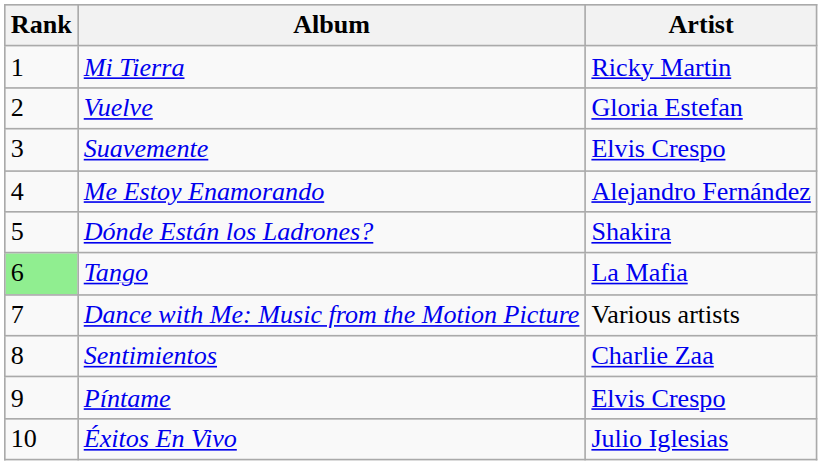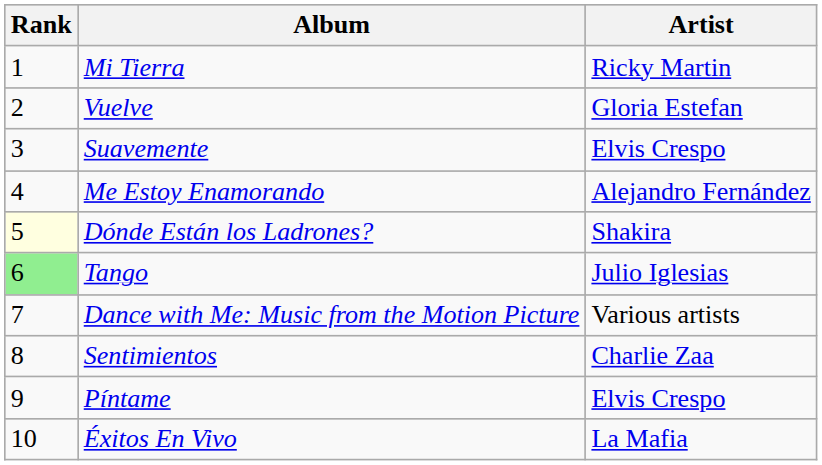Dónde Están los Ladrones? | Rank: no background -> lightyellow background
Tango | Artist: La Mafia -> Julio Iglesias
Éxitos En Vivo | Artist: Julio Iglesias -> La Mafia
